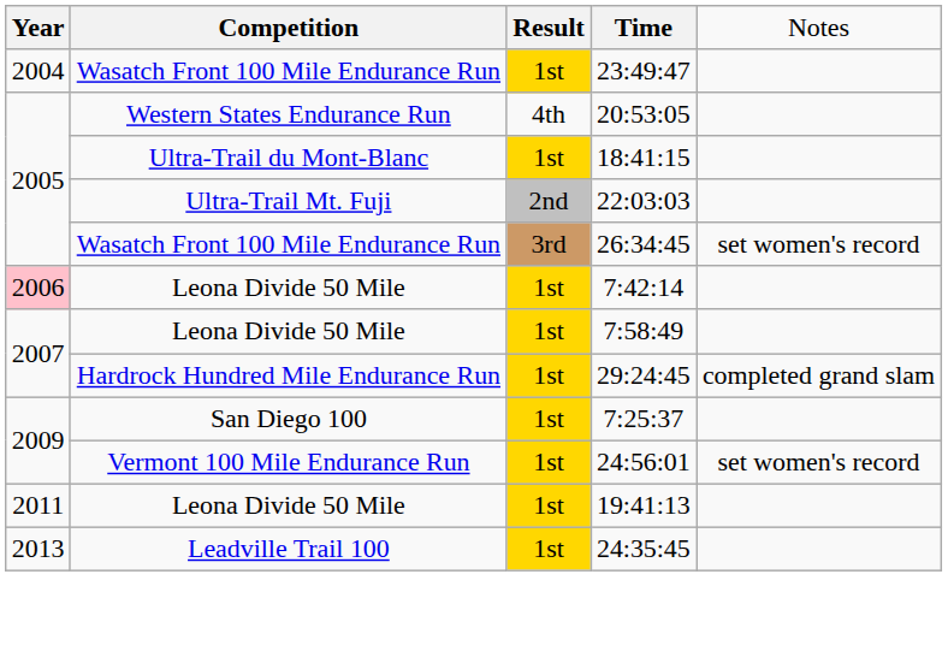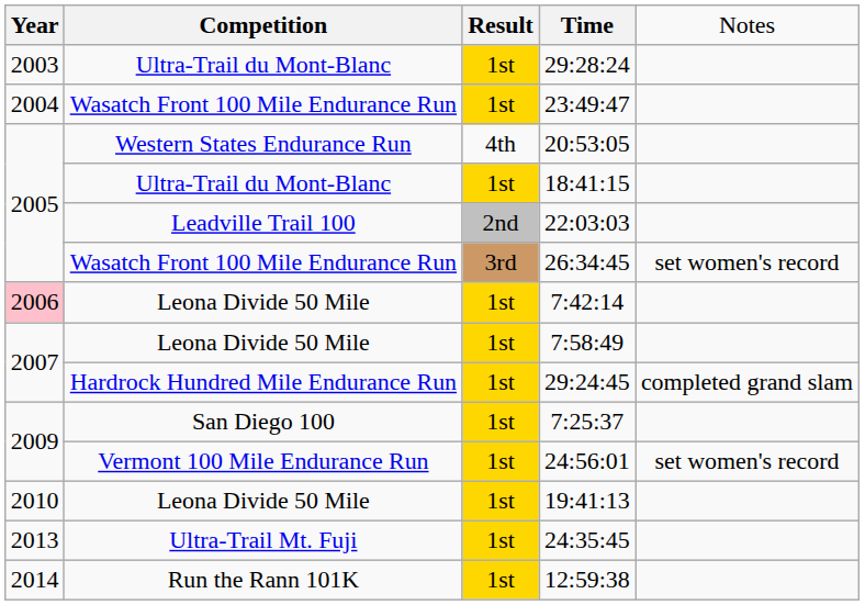+ row: 2003 | Ultra-Trail du Mont-Blanc | 1st | 29:28:24
22:03:03 | column 2: Ultra-Trail Mt. Fuji -> Leadville Trail 100
19:41:13 | column 1: 2011 -> 2010
24:35:45 | column 2: Leadville Trail 100 -> Ultra-Trail Mt. Fuji
+ row: 2014 | Run the Rann 101K | 1st | 12:59:38
